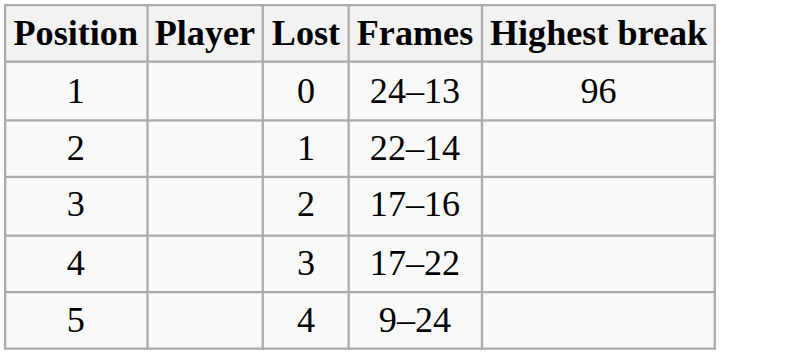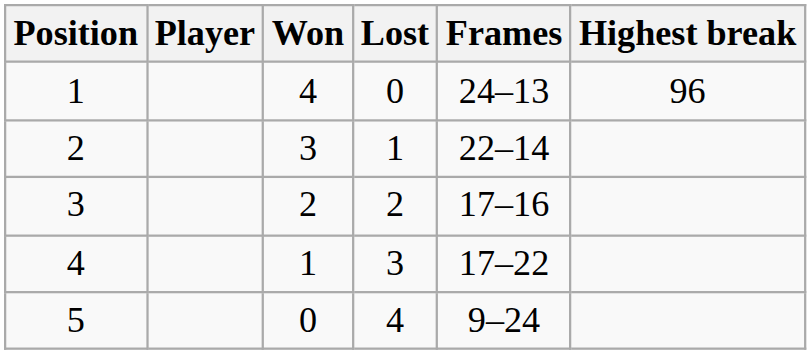+ column: Won | 4 | 3 | 2 | 1 | 0
